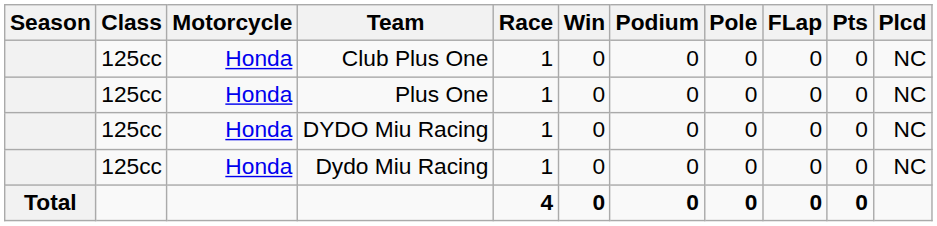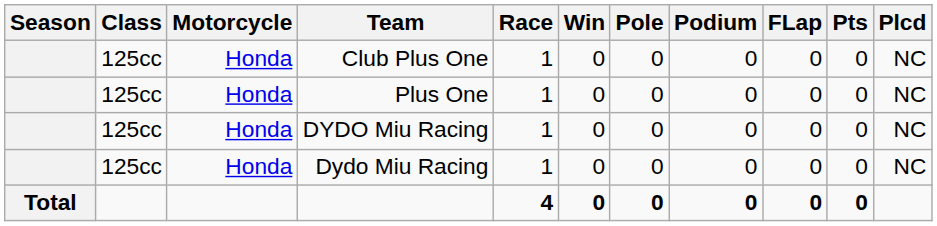columns swapped: Podium <-> Pole
